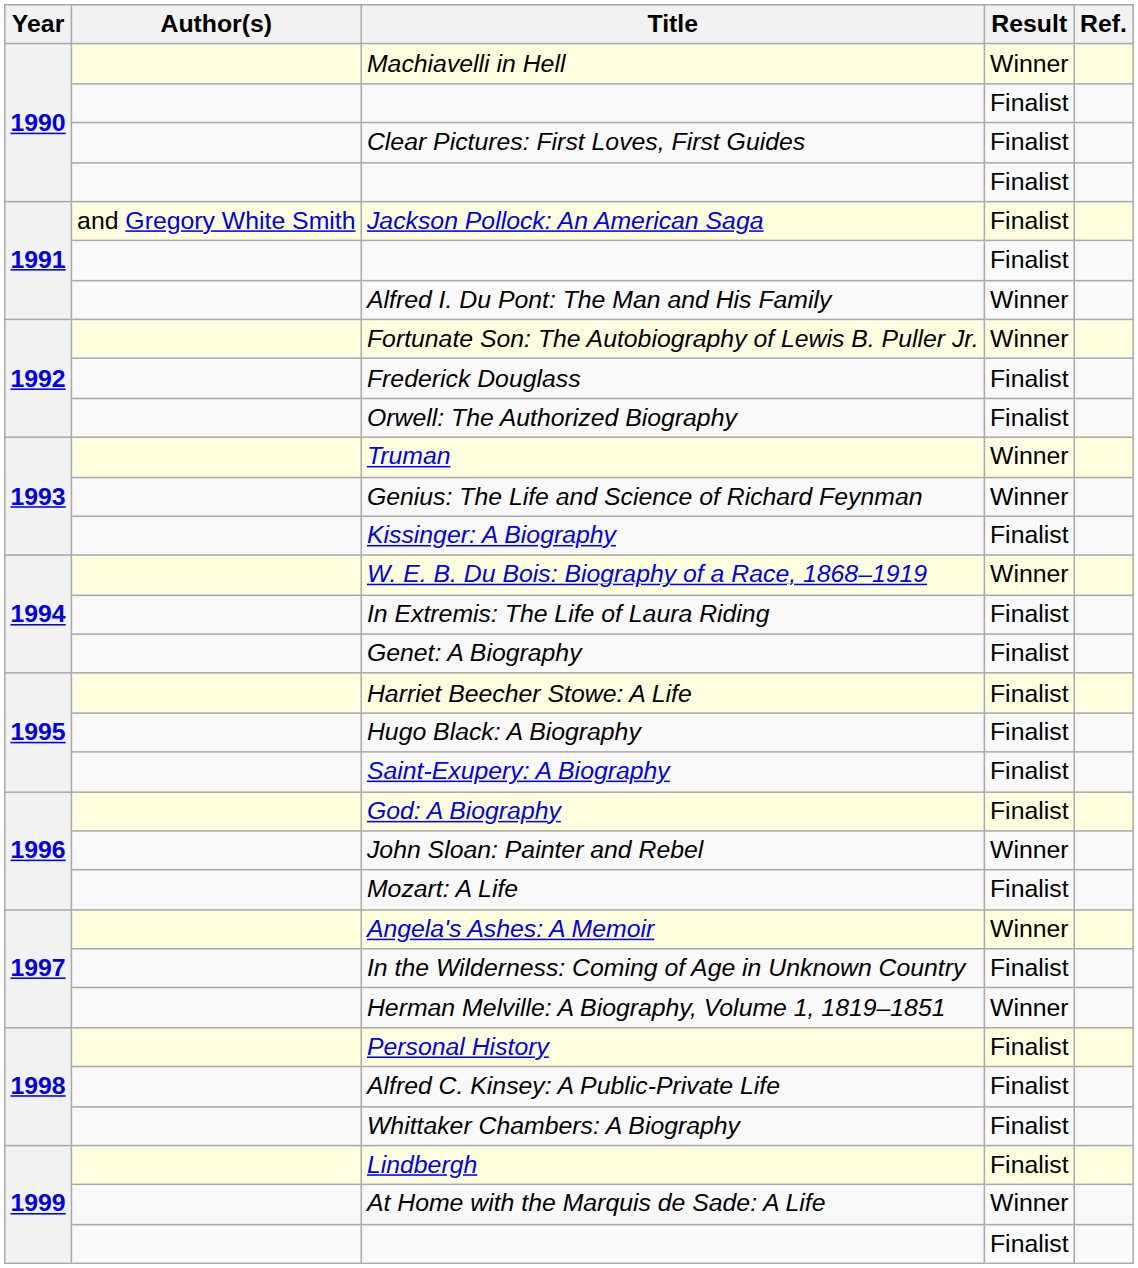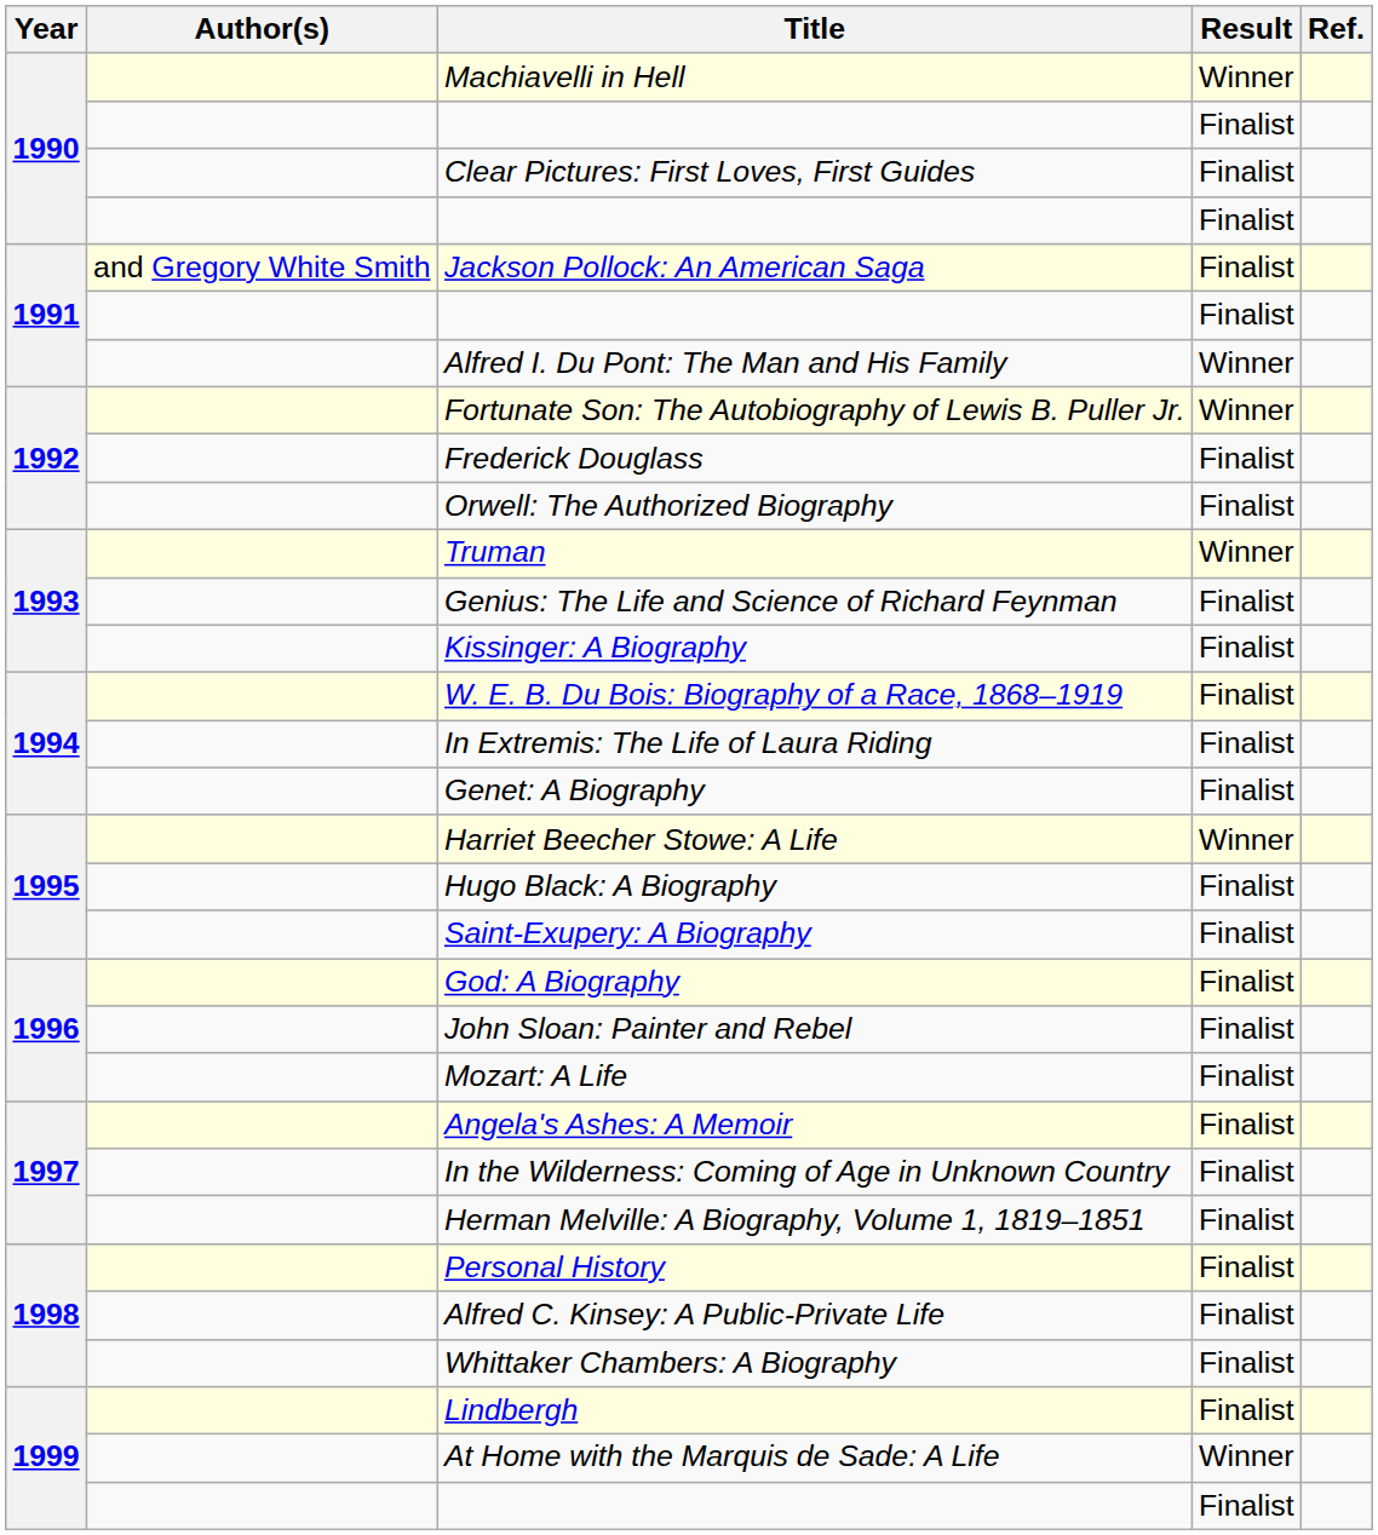Genius: The Life and Science of Richard Feynman | Result: Winner -> Finalist
W. E. B. Du Bois: Biography of a Race, 1868–1919 | Result: Winner -> Finalist
Harriet Beecher Stowe: A Life | Result: Finalist -> Winner
John Sloan: Painter and Rebel | Result: Winner -> Finalist
Angela's Ashes: A Memoir | Result: Winner -> Finalist
Herman Melville: A Biography, Volume 1, 1819–1851 | Result: Winner -> Finalist
